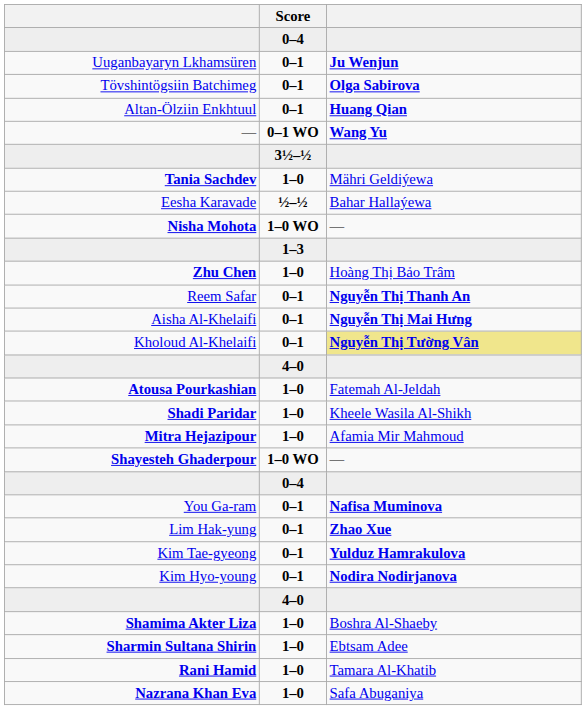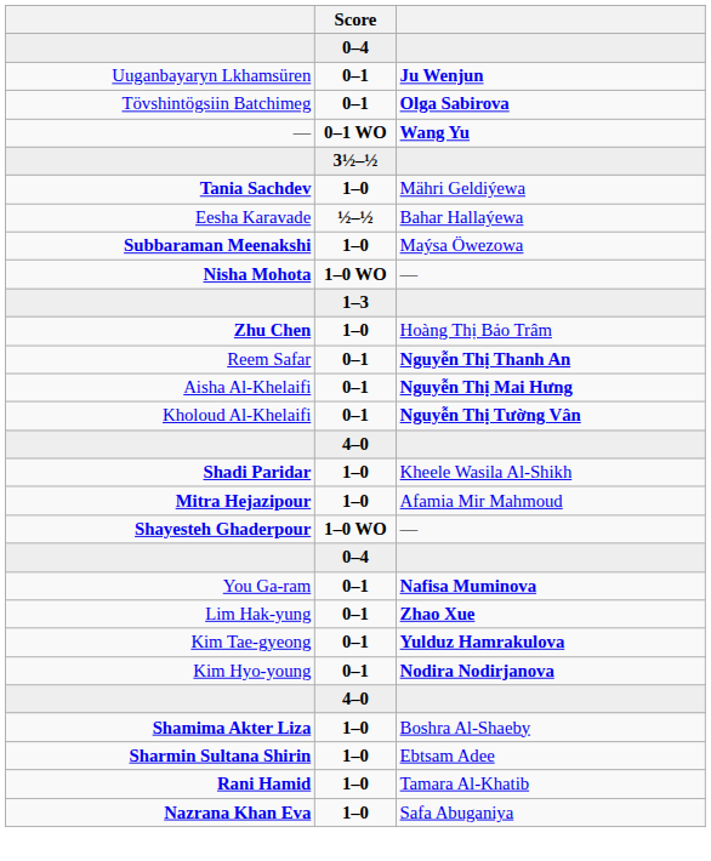- row: Altan-Ölziin Enkhtuul | 0–1 | Huang Qian
+ row: Subbaraman Meenakshi | 1–0 | Maýsa Öwezowa
Kholoud Al-Khelaifi | column 3: khaki background -> no background
- row: Atousa Pourkashian | 1–0 | Fatemah Al-Jeldah
